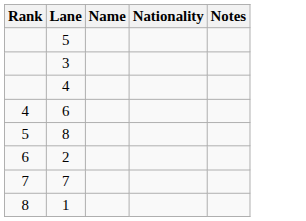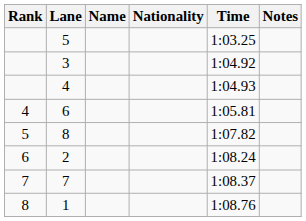+ column: Time | 1:03.25 | 1:04.92 | 1:04.93 | 1:05.81 | 1:07.82 | 1:08.24 | 1:08.37 | 1:08.76
